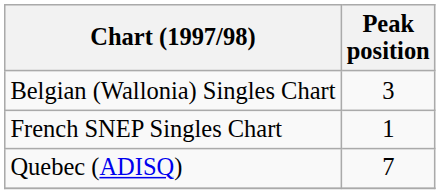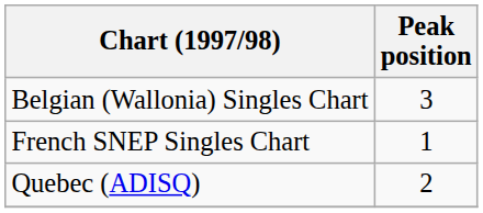Quebec (ADISQ) | Peak position: 7 -> 2
